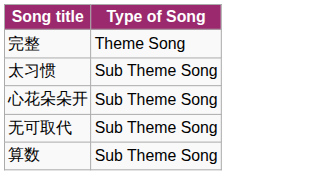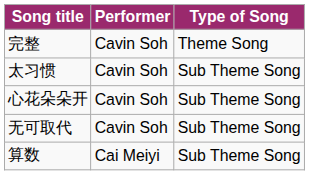+ column: Performer | Cavin Soh | Cavin Soh | Cavin Soh | Cavin Soh | Cai Meiyi
